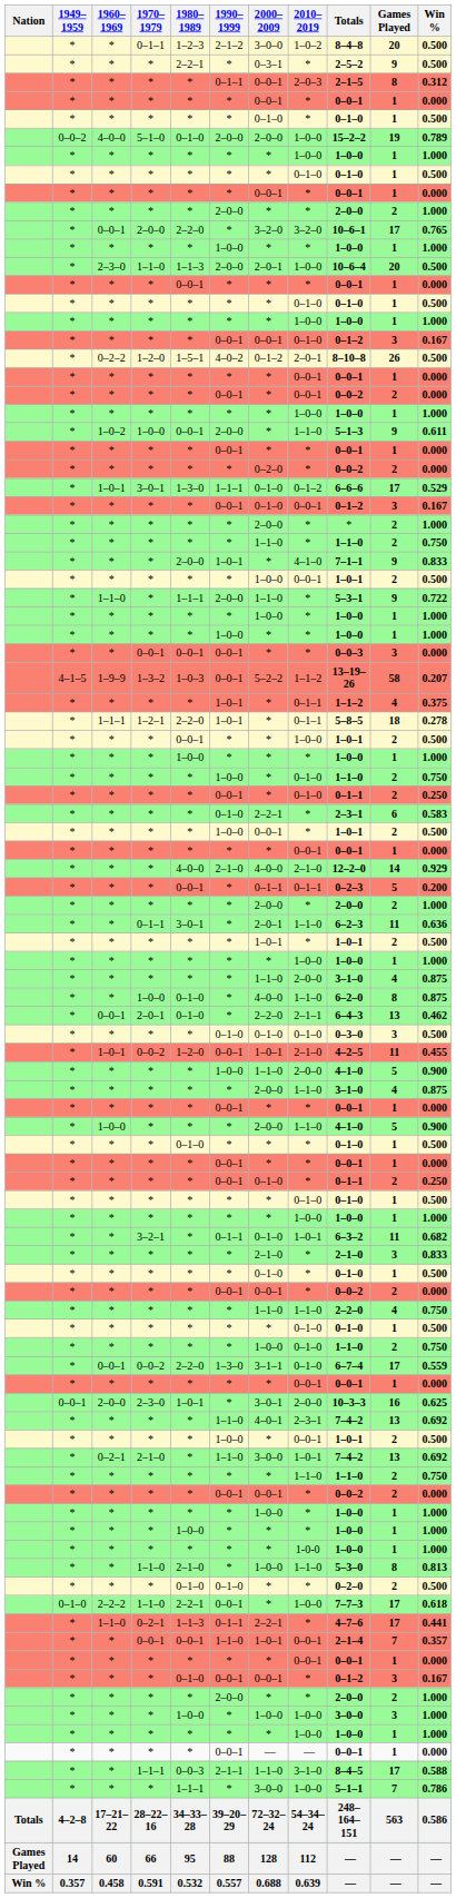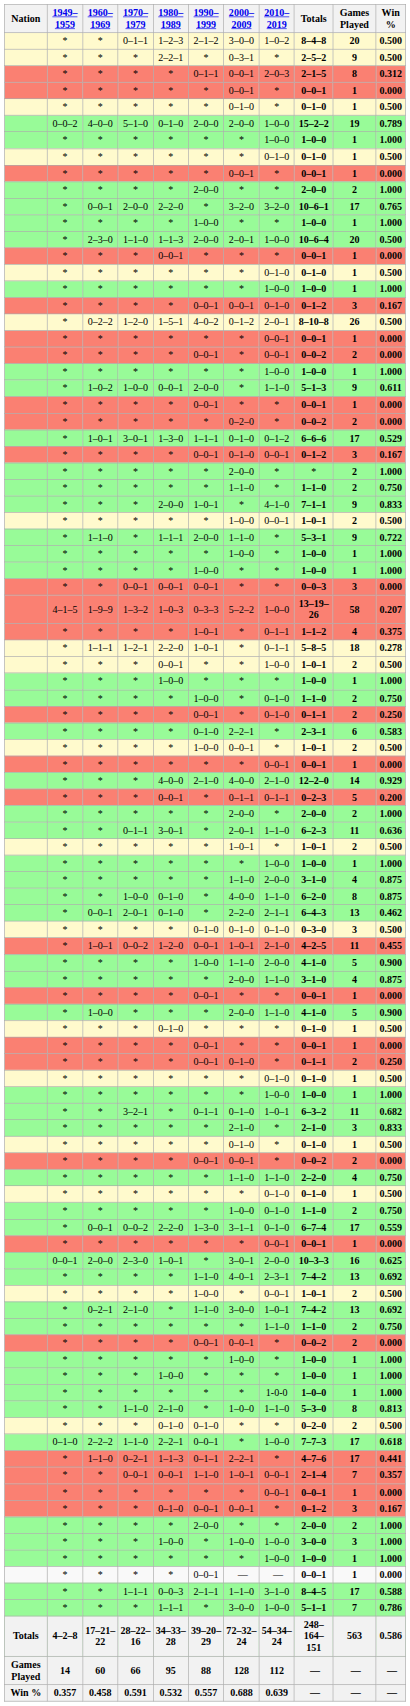1–3–2 | 1990–1999: 0–0–1 -> 0–3–3
1–3–2 | 2010–2019: 1–1–2 -> 1–0–0
